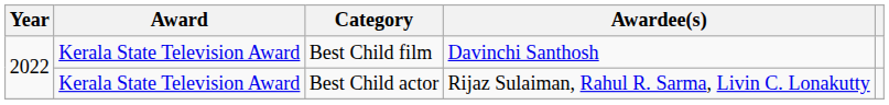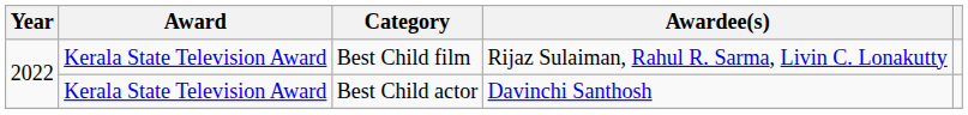Best Child film | Awardee(s): Davinchi Santhosh -> Rijaz Sulaiman, Rahul R. Sarma, Livin C. Lonakutty
Best Child actor | Awardee(s): Rijaz Sulaiman, Rahul R. Sarma, Livin C. Lonakutty -> Davinchi Santhosh
